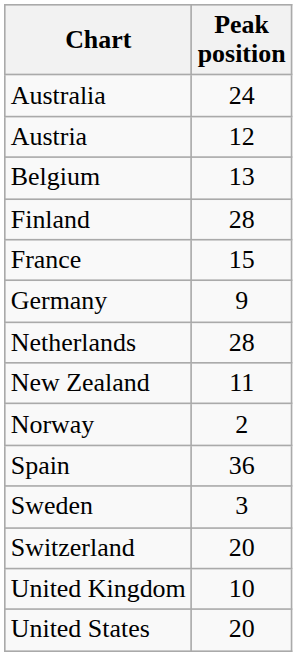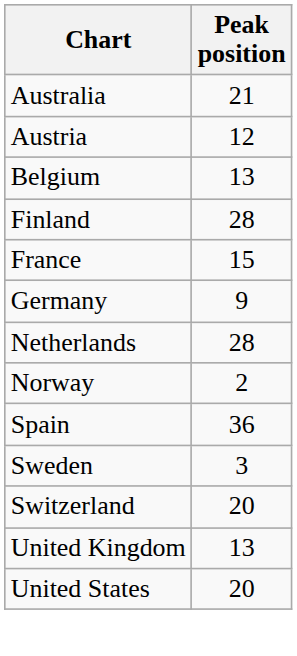Australia | Peak position: 24 -> 21
- row: New Zealand | 11
United Kingdom | Peak position: 10 -> 13
